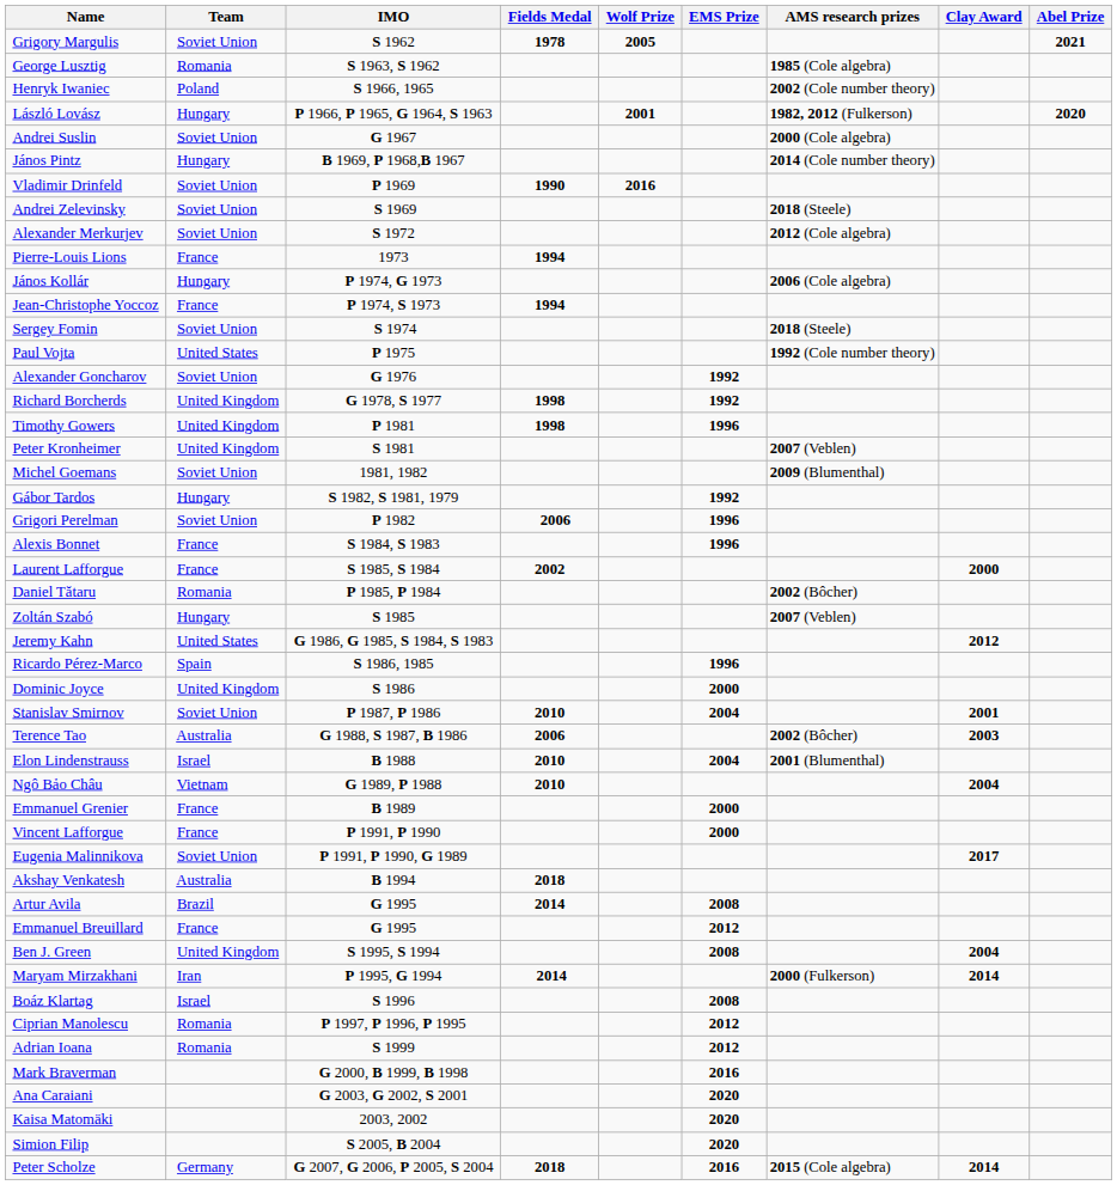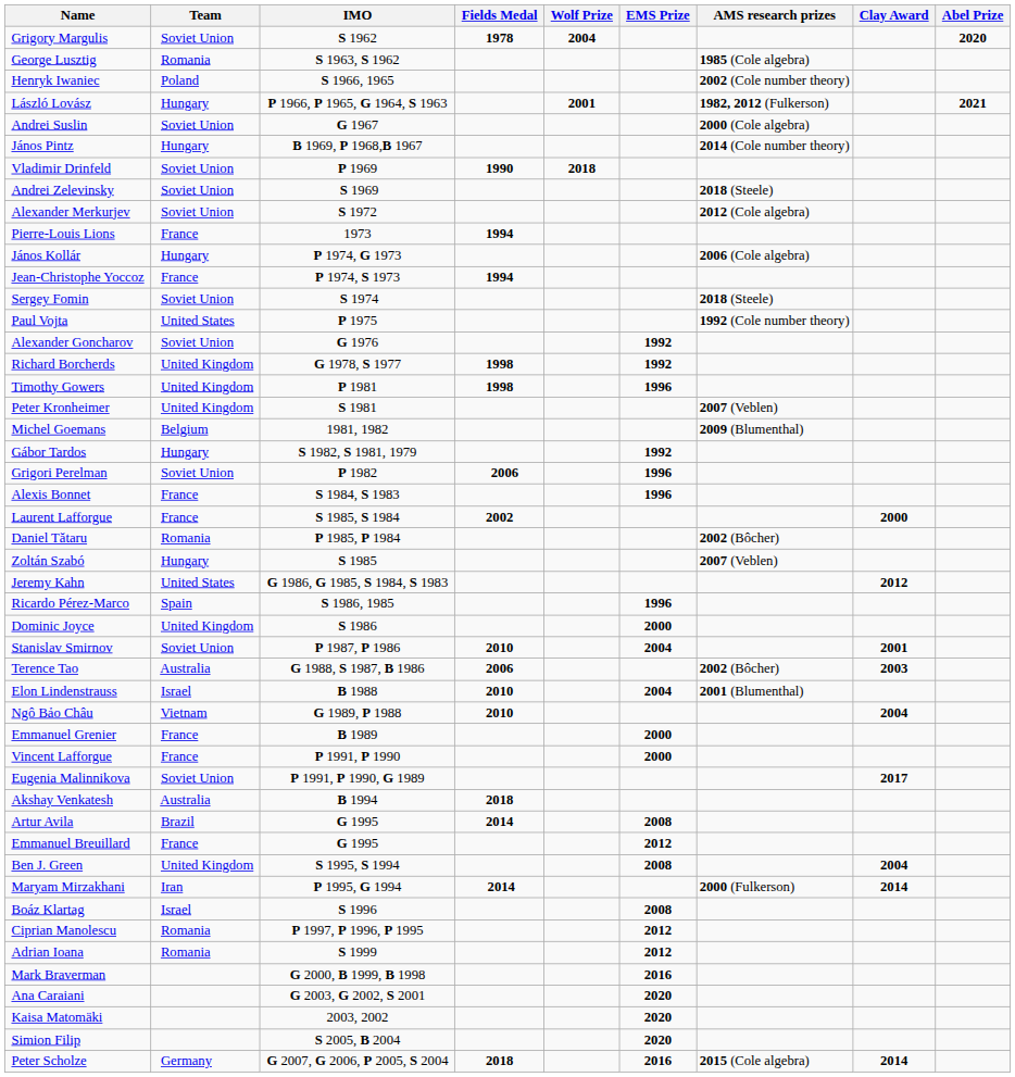Grigory Margulis | Wolf Prize: 2005 -> 2004
Grigory Margulis | Abel Prize: 2021 -> 2020
László Lovász | Abel Prize: 2020 -> 2021
Vladimir Drinfeld | Wolf Prize: 2016 -> 2018
Michel Goemans | Team: Soviet Union -> Belgium
